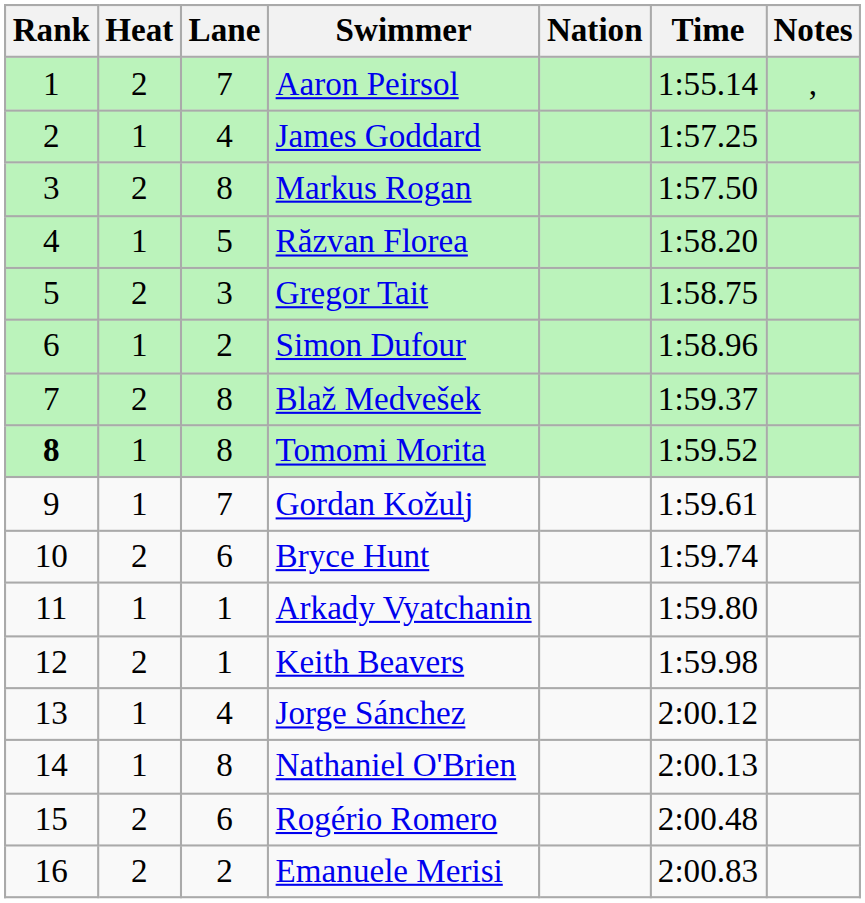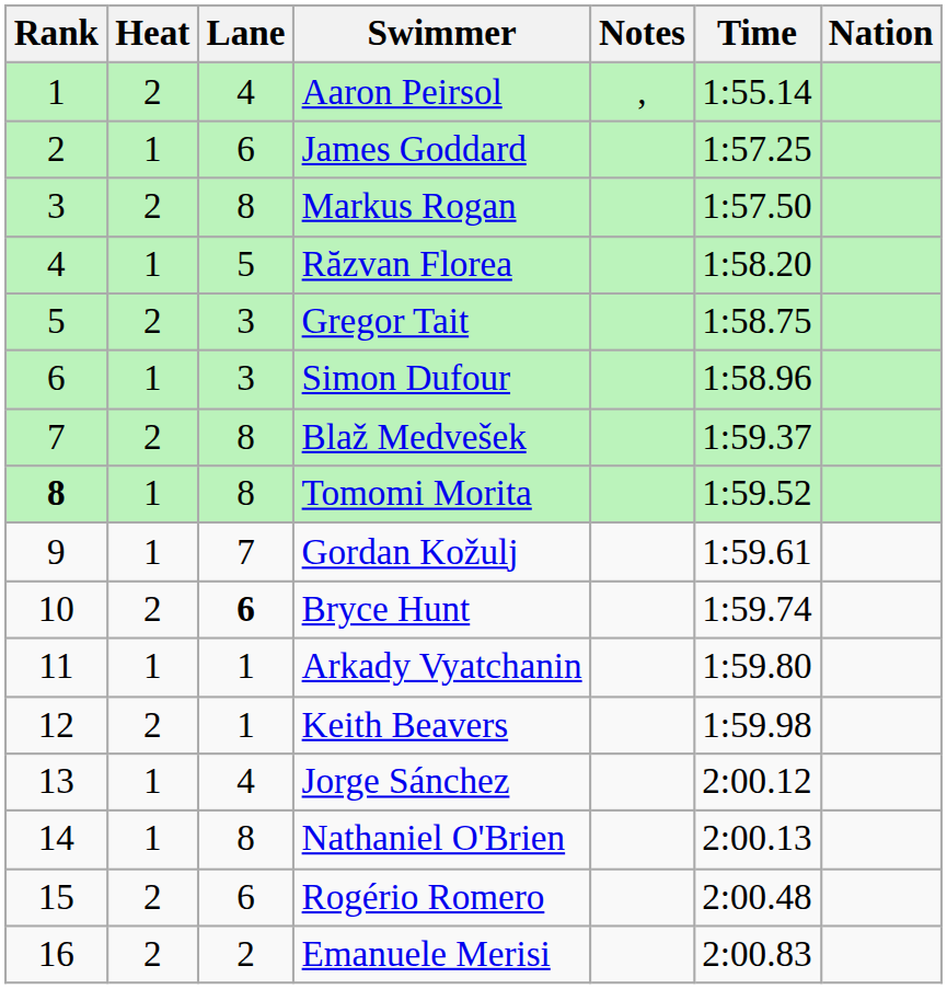columns swapped: Nation <-> Notes
Aaron Peirsol | Lane: 7 -> 4
James Goddard | Lane: 4 -> 6
Simon Dufour | Lane: 2 -> 3
Bryce Hunt | Lane: normal -> bold
